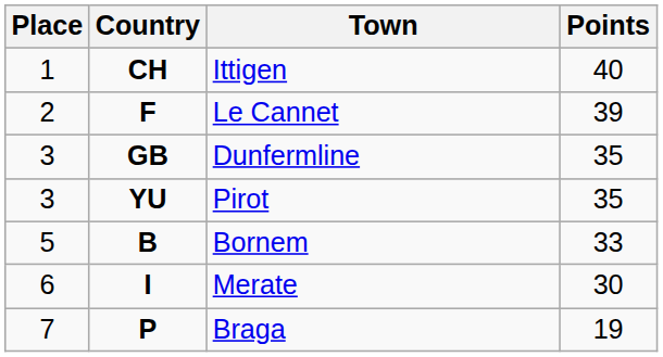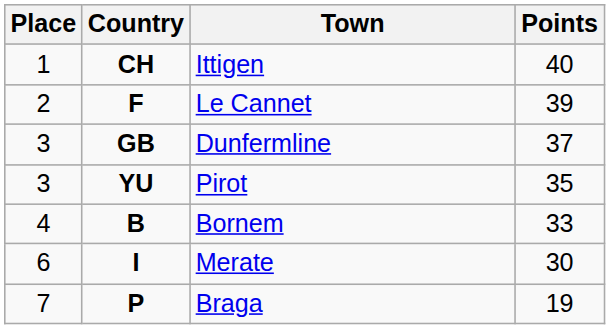Dunfermline | Points: 35 -> 37
Bornem | Place: 5 -> 4
